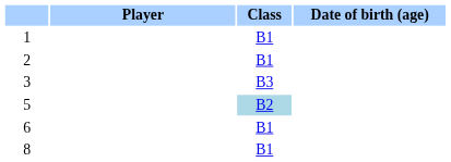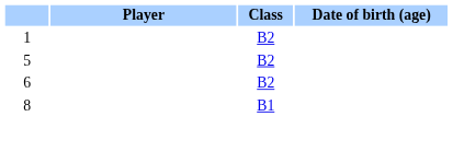1 | Class: B1 -> B2
- row: 2 | B1
- row: 3 | B3
5 | Class: lightblue background -> no background
6 | Class: B1 -> B2
